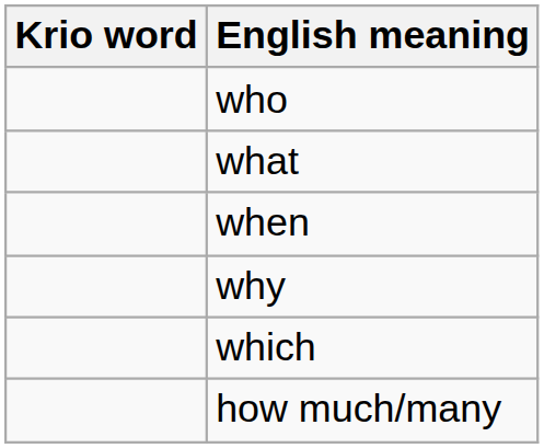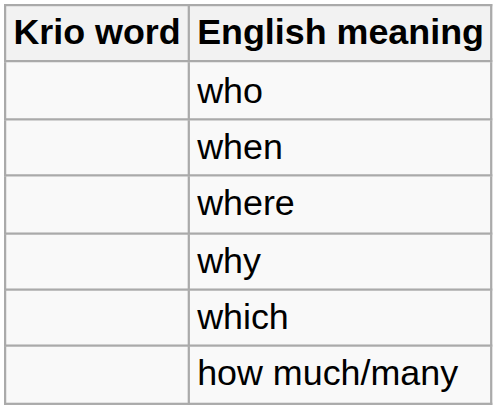- row: what
+ row: where
